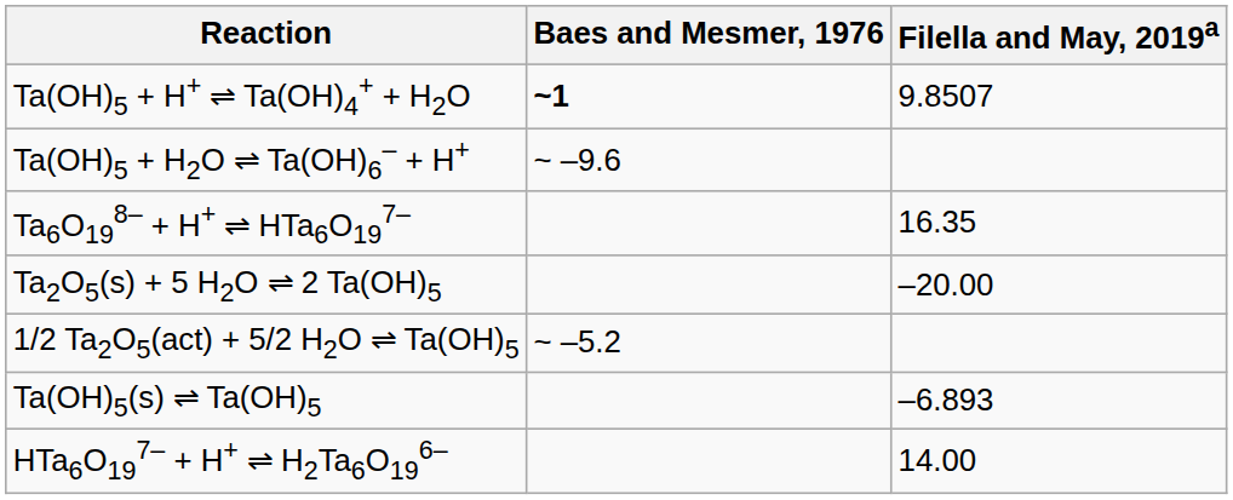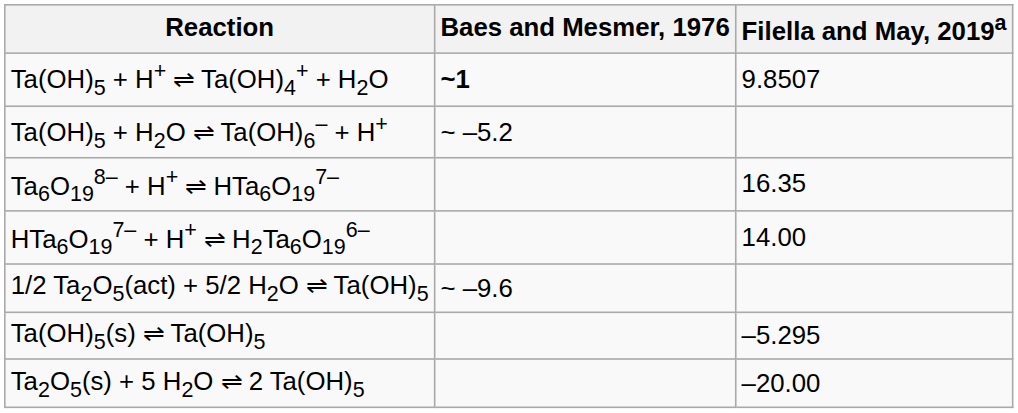Ta(OH)5 + H2O ⇌ Ta(OH)6– + H+ | Baes and Mesmer, 1976: ~ –9.6 -> ~ –5.2
rows swapped: HTa6O197– + H+ ⇌ H2Ta6O196– <-> Ta2O5(s) + 5 H2O ⇌ 2 Ta(OH)5
1/2 Ta2O5(act) + 5/2 H2O ⇌ Ta(OH)5 | Baes and Mesmer, 1976: ~ –5.2 -> ~ –9.6
Ta(OH)5(s) ⇌ Ta(OH)5 | Filella and May, 2019a: –6.893 -> –5.295
